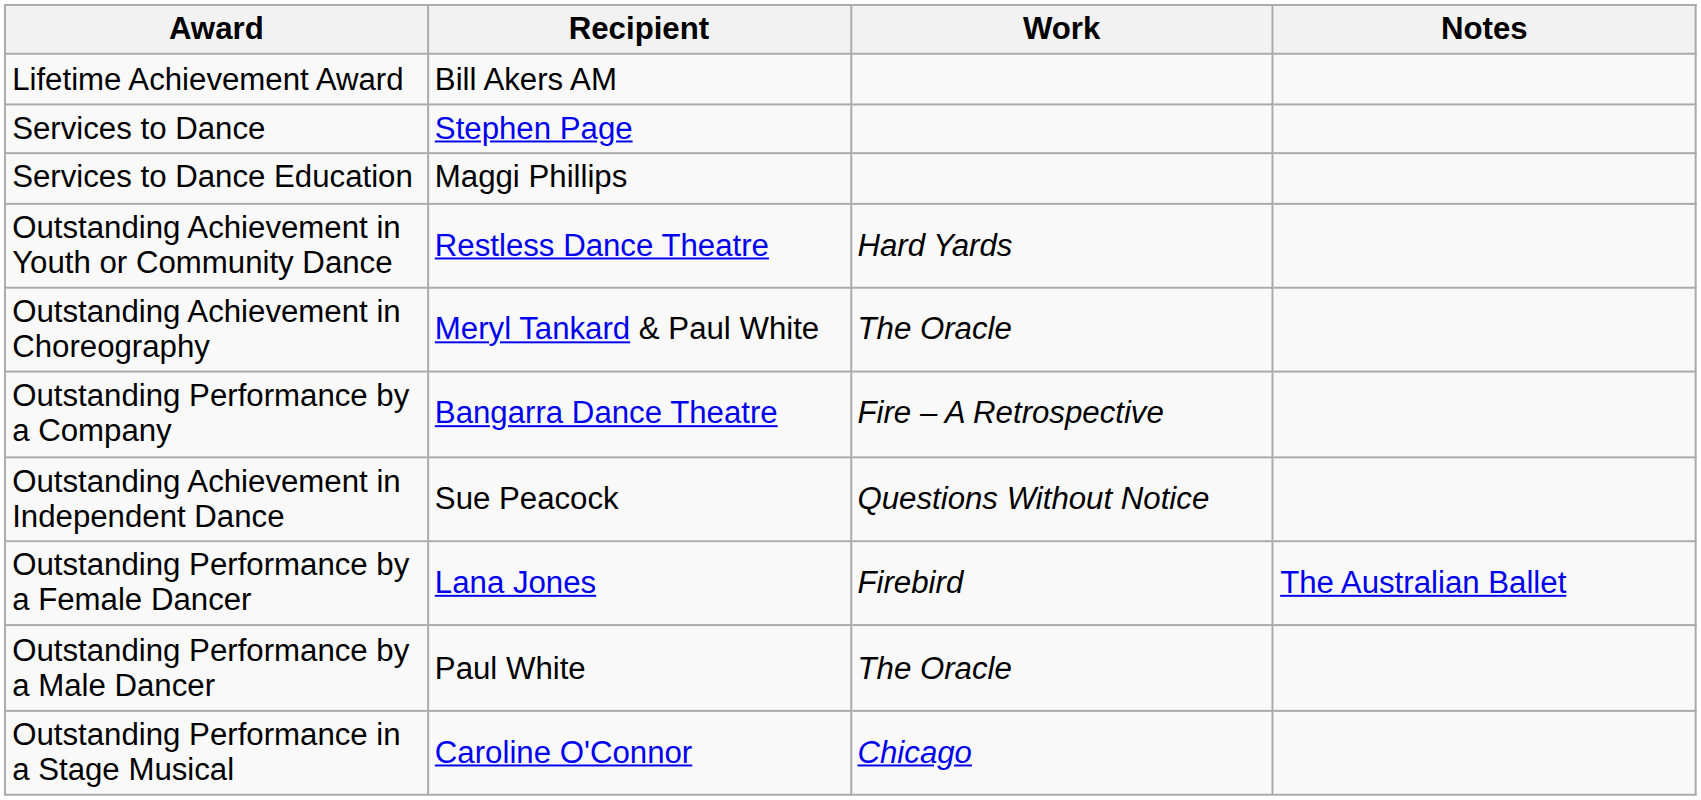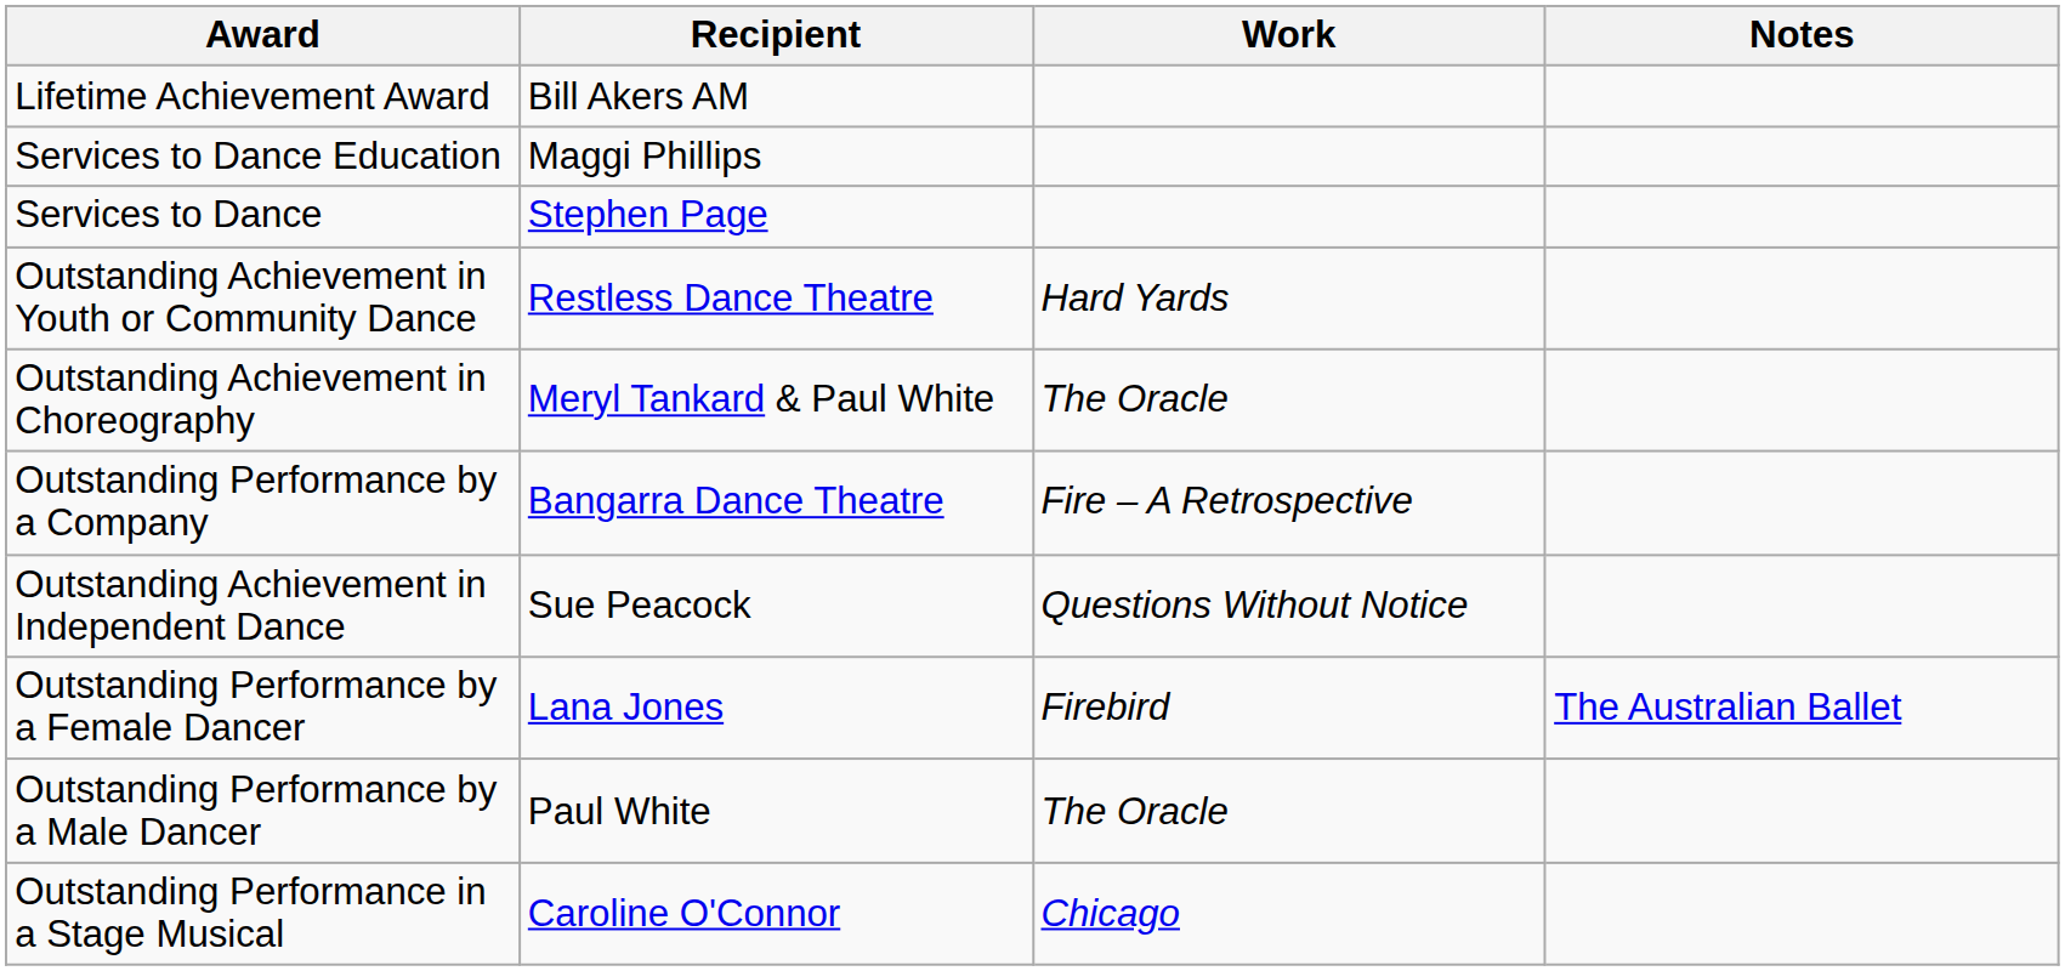rows swapped: Services to Dance <-> Services to Dance Education
